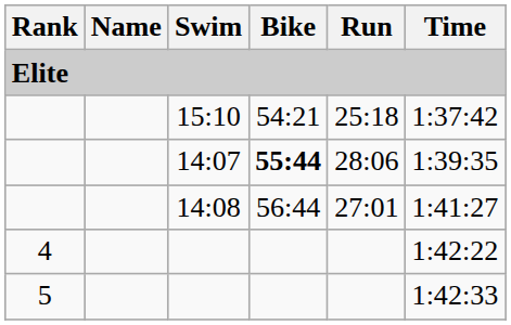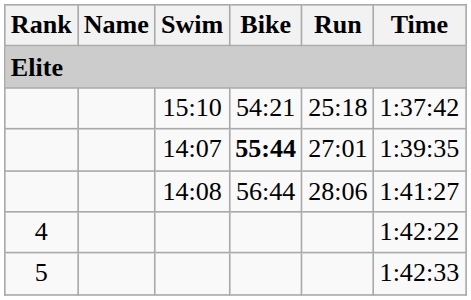14:07 | Run: 28:06 -> 27:01
14:08 | Run: 27:01 -> 28:06
